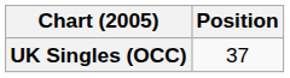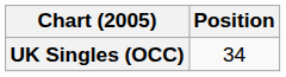UK Singles (OCC) | Position: 37 -> 34
